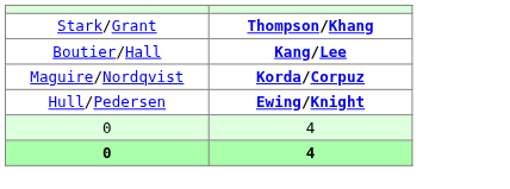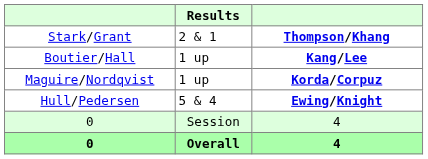+ column: Results | 2 & 1 | 1 up | 1 up | 5 & 4 | Session | Overall
